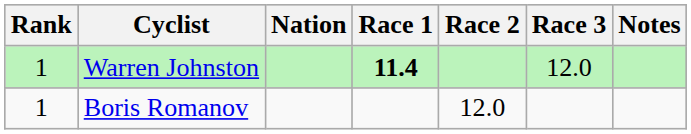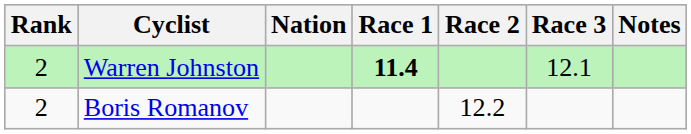Warren Johnston | Rank: 1 -> 2
Warren Johnston | Race 3: 12.0 -> 12.1
Boris Romanov | Rank: 1 -> 2
Boris Romanov | Race 2: 12.0 -> 12.2
